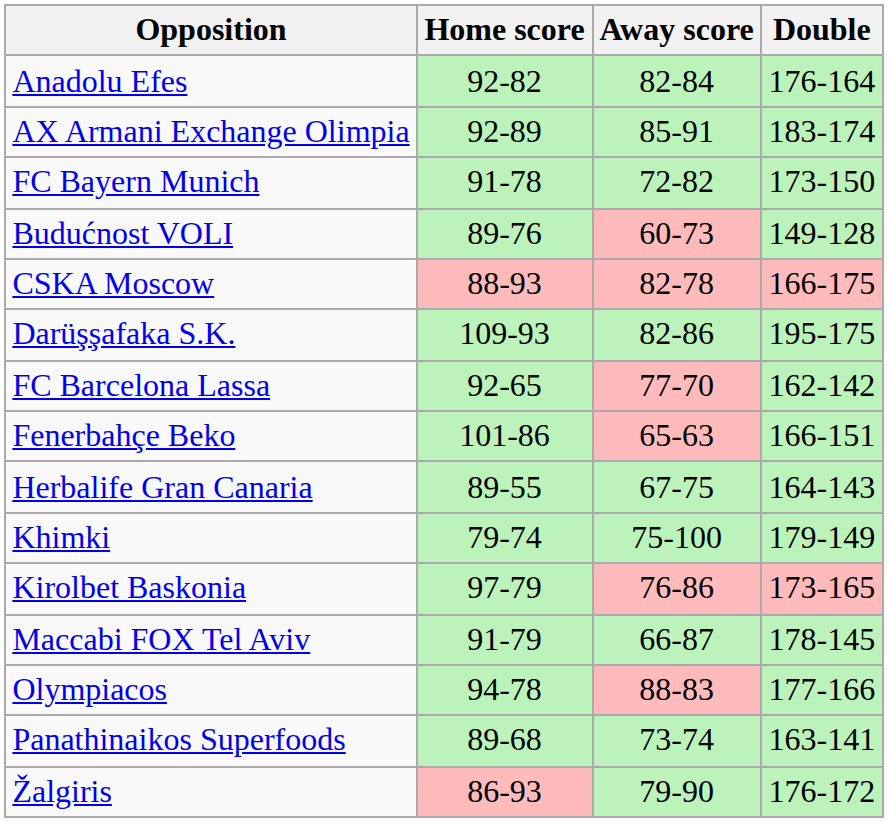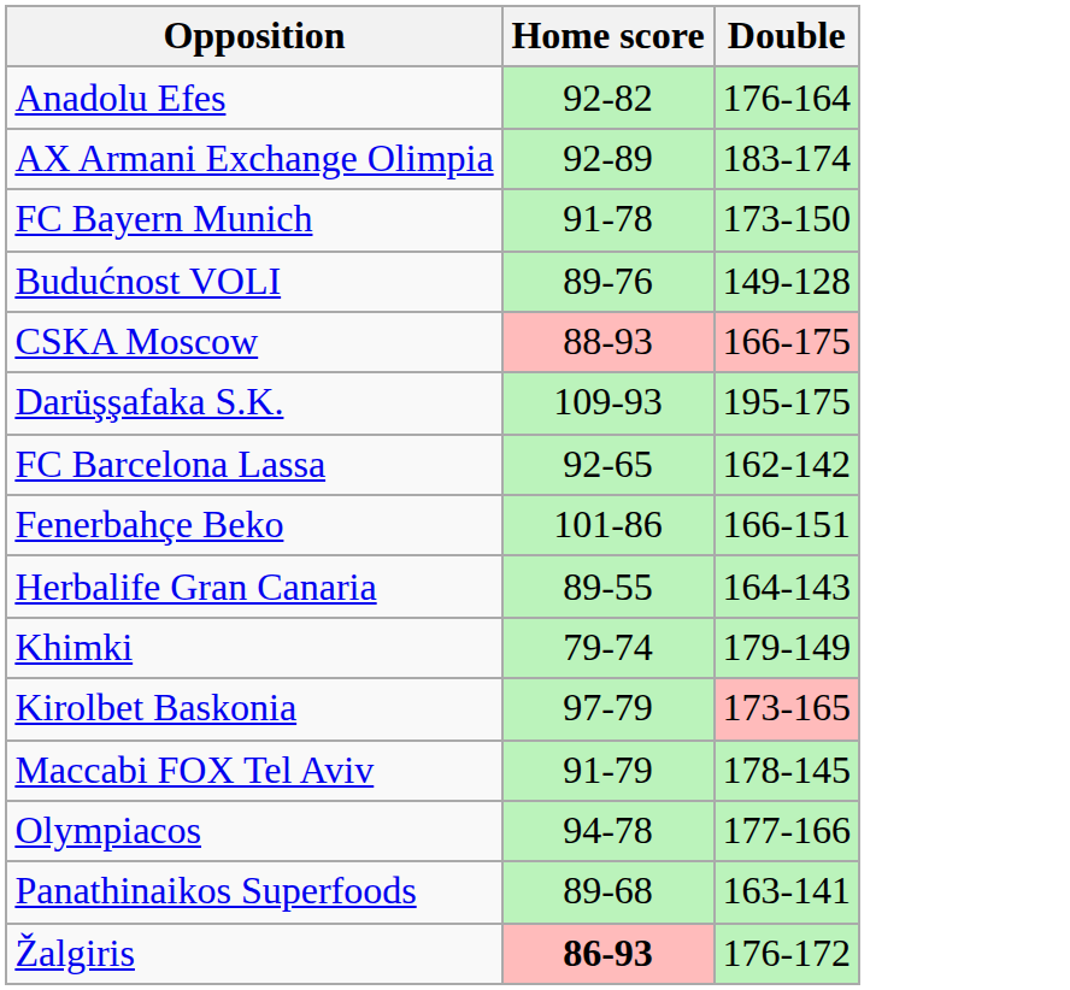- column: Away score | 82-84 | 85-91 | 72-82 | 60-73 | 82-78 | 82-86 | 77-70 | 65-63 | 67-75 | 75-100 | 76-86 | 66-87 | 88-83 | 73-74 | 79-90
Žalgiris | Home score: normal -> bold
